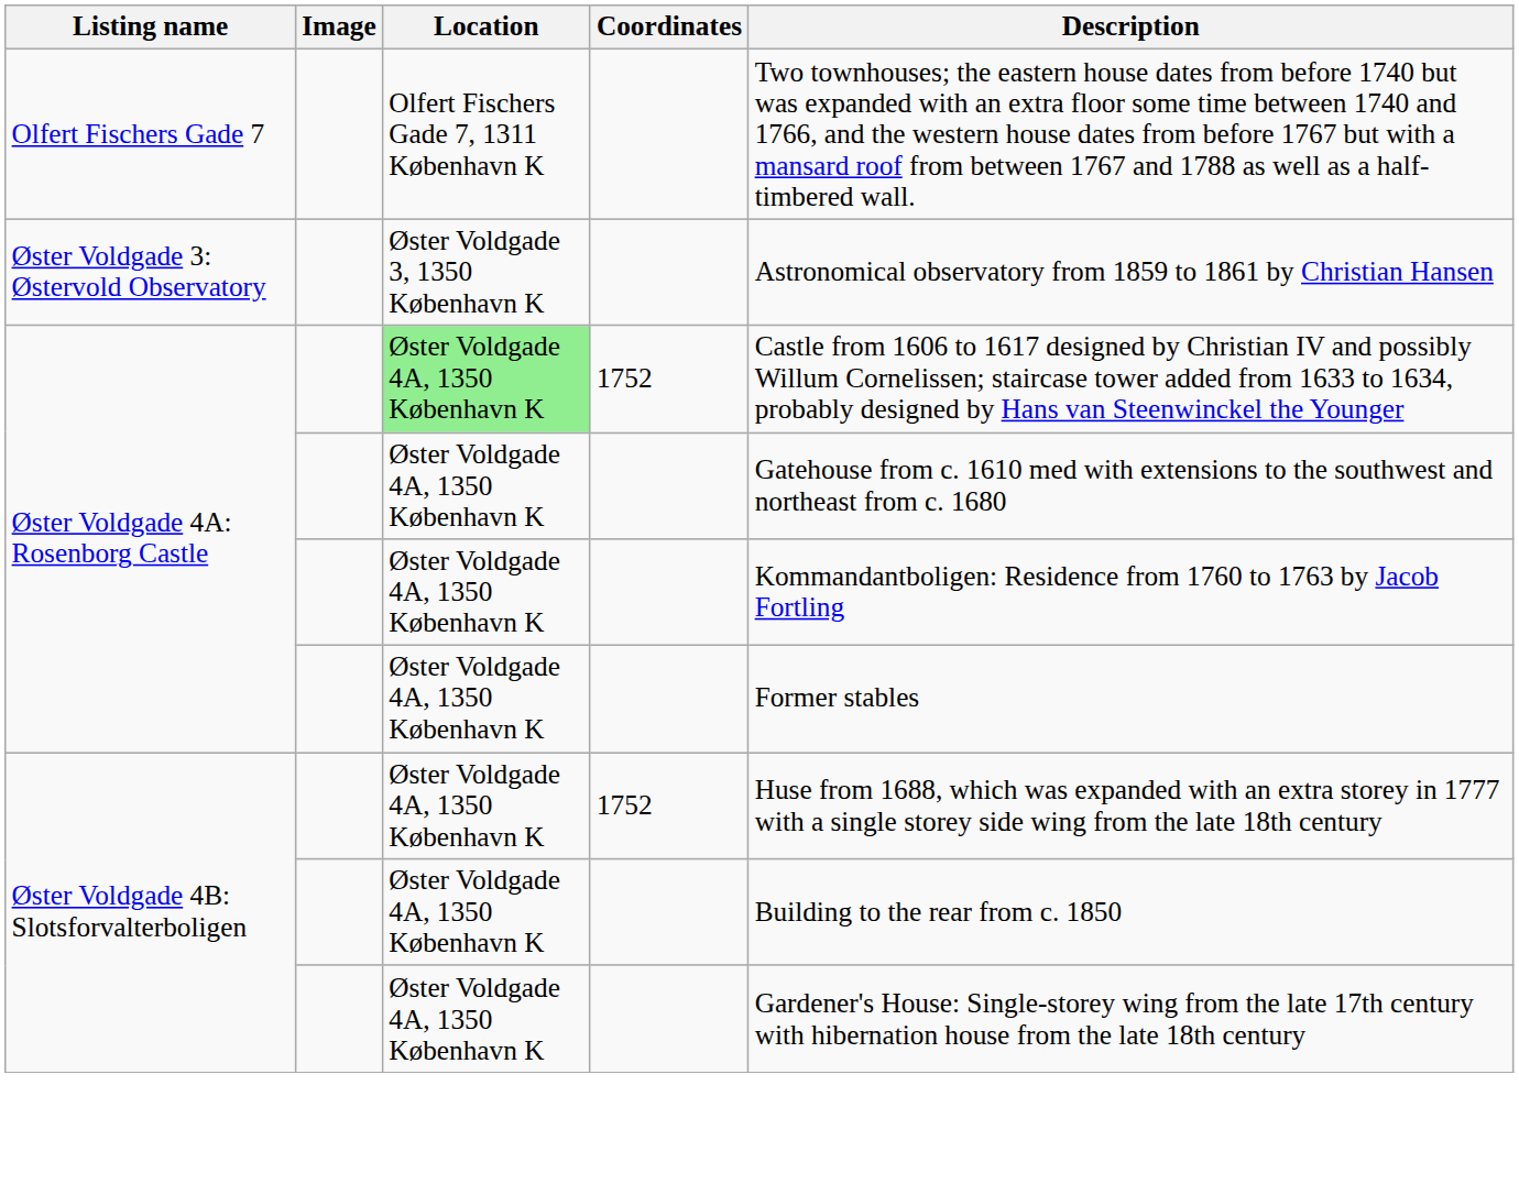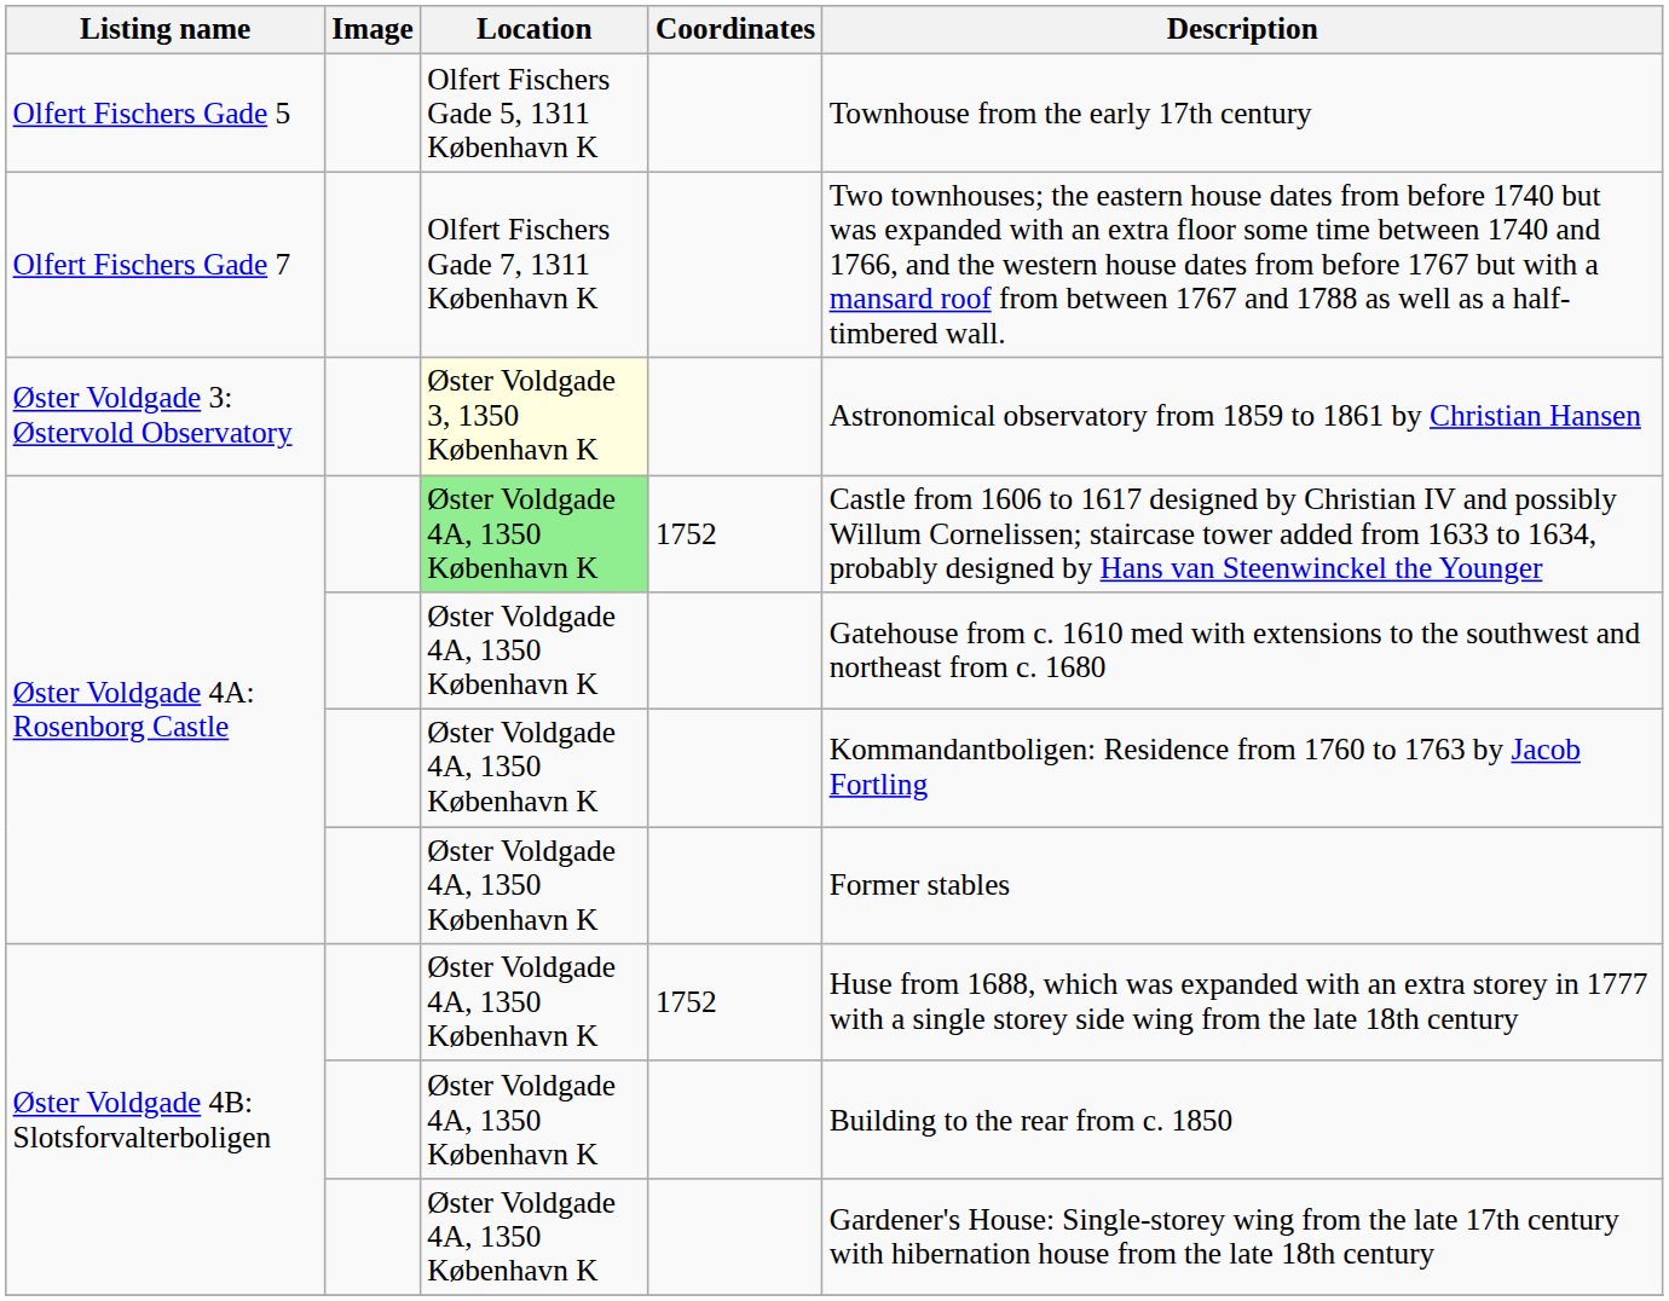+ row: Olfert Fischers Gade 5 | Olfert Fischers Gade 5, 1311 København K | Townhouse from the early 17th century
Øster Voldgade 3: Østervold Observatory | Location: no background -> lightyellow background
